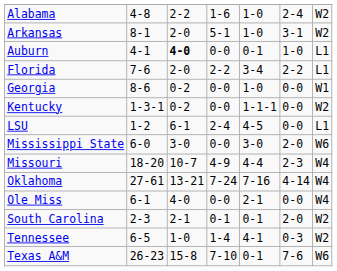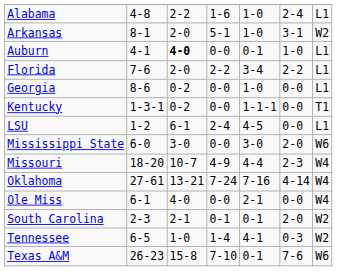Alabama | column 7: W2 -> L1
Georgia | column 7: W1 -> L1
Kentucky | column 7: W2 -> T1
